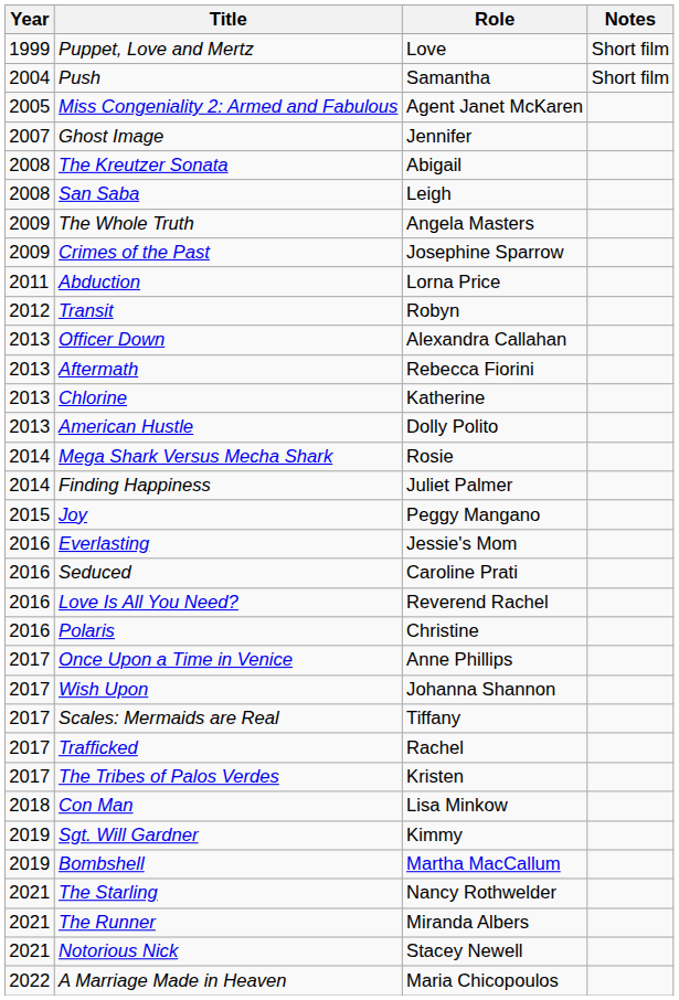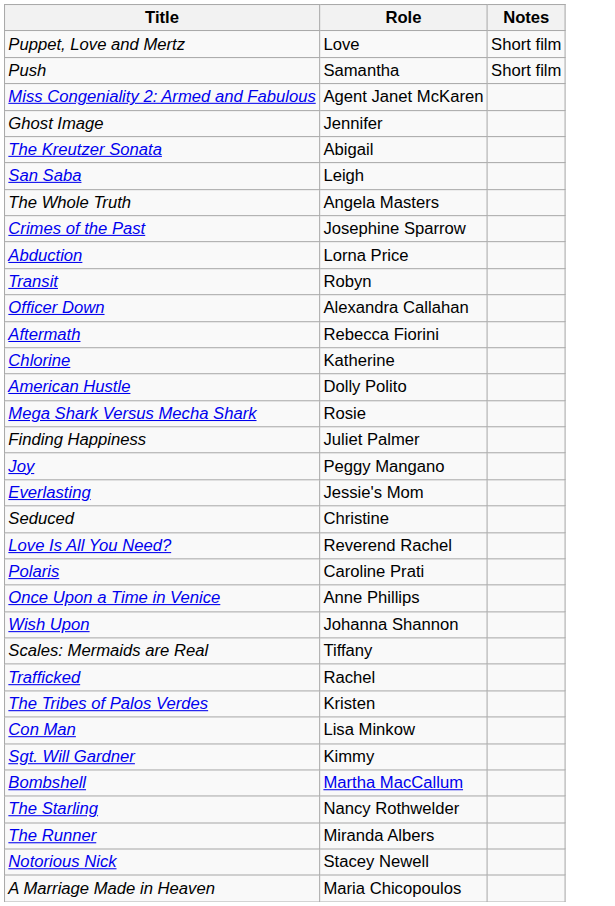- column: Year | 1999 | 2004 | 2005 | 2007 | 2008 | 2008 | 2009 | 2009 | 2011 | 2012 | 2013 | 2013 | 2013 | 2013 | 2014 | 2014 | 2015 | 2016 | 2016 | 2016 | 2016 | 2017 | 2017 | 2017 | 2017 | 2017 | 2018 | 2019 | 2019 | 2021 | 2021 | 2021 | 2022
Seduced | Role: Caroline Prati -> Christine
Polaris | Role: Christine -> Caroline Prati
